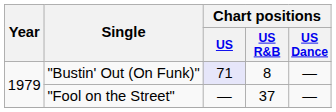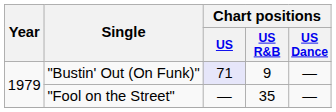"Bustin' Out (On Funk)" | Chart positions / US R&B: 8 -> 9
"Fool on the Street" | Chart positions / US R&B: 37 -> 35
